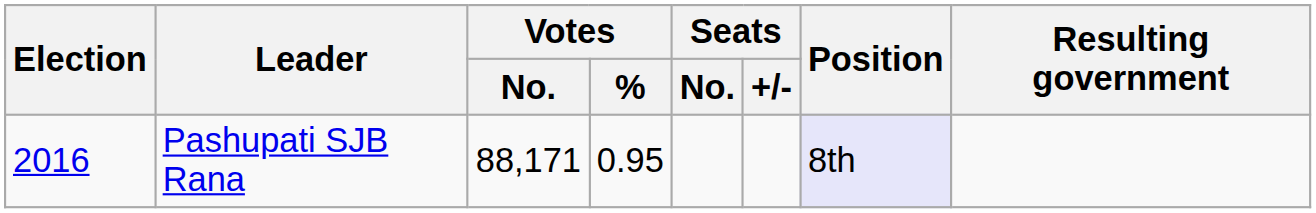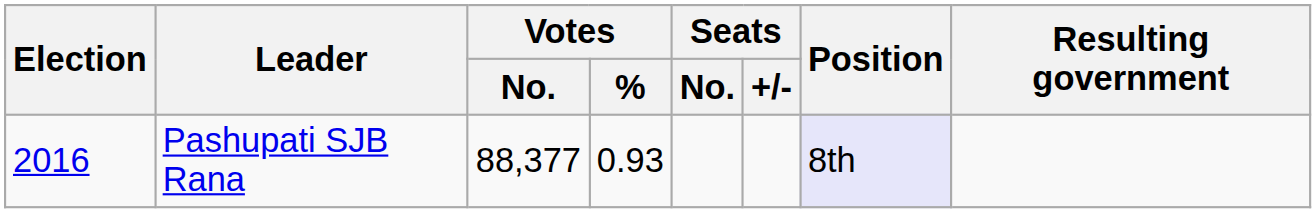Pashupati SJB Rana | Votes / No.: 88,171 -> 88,377
Pashupati SJB Rana | Votes / %: 0.95 -> 0.93
